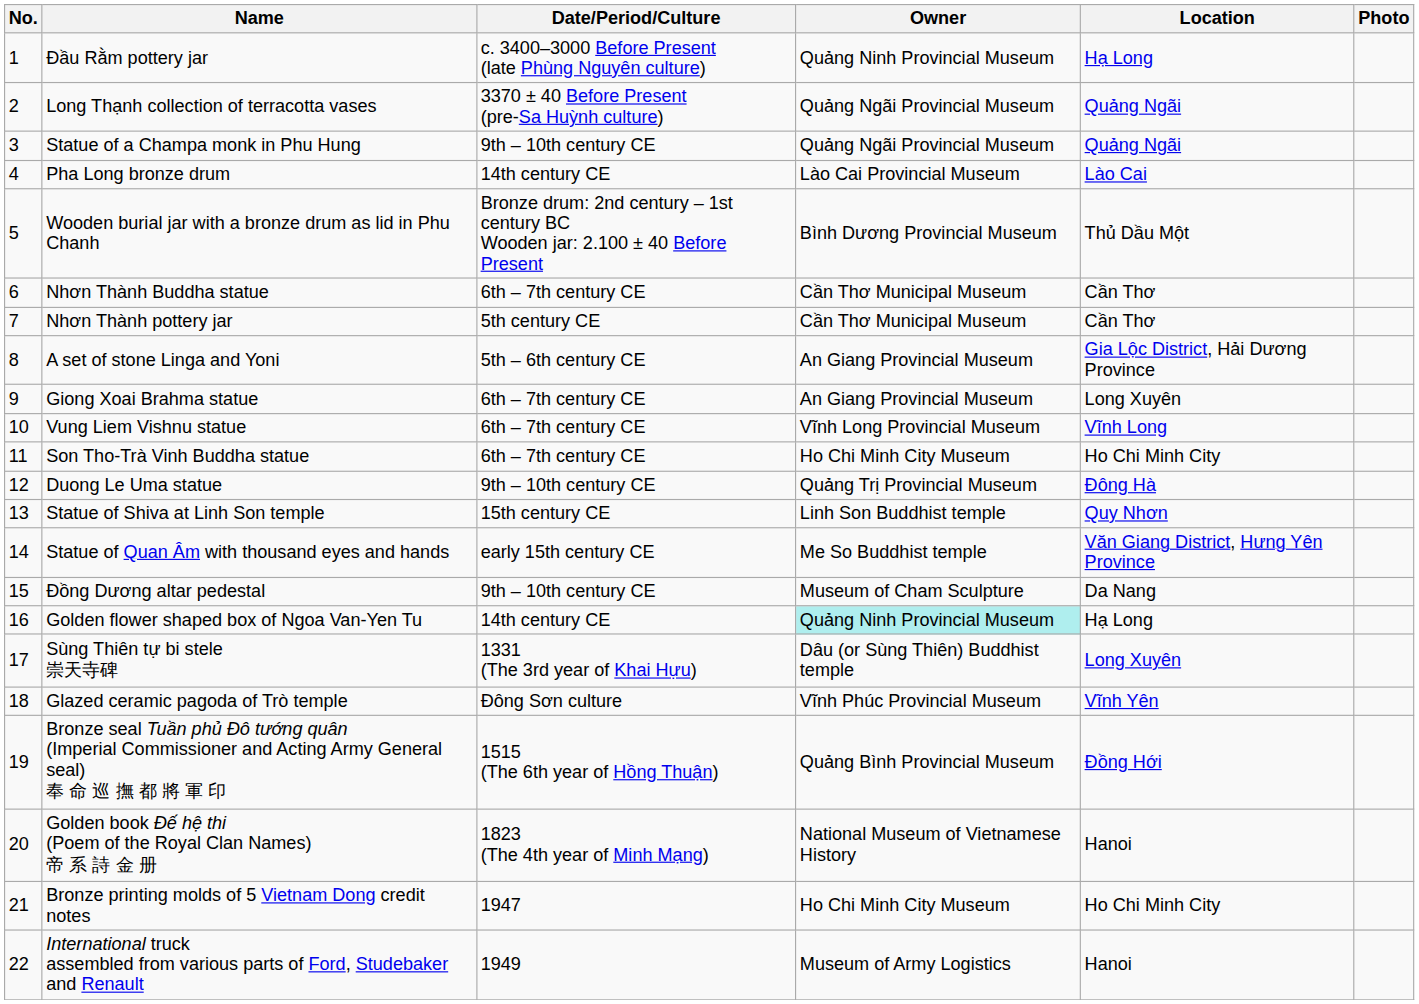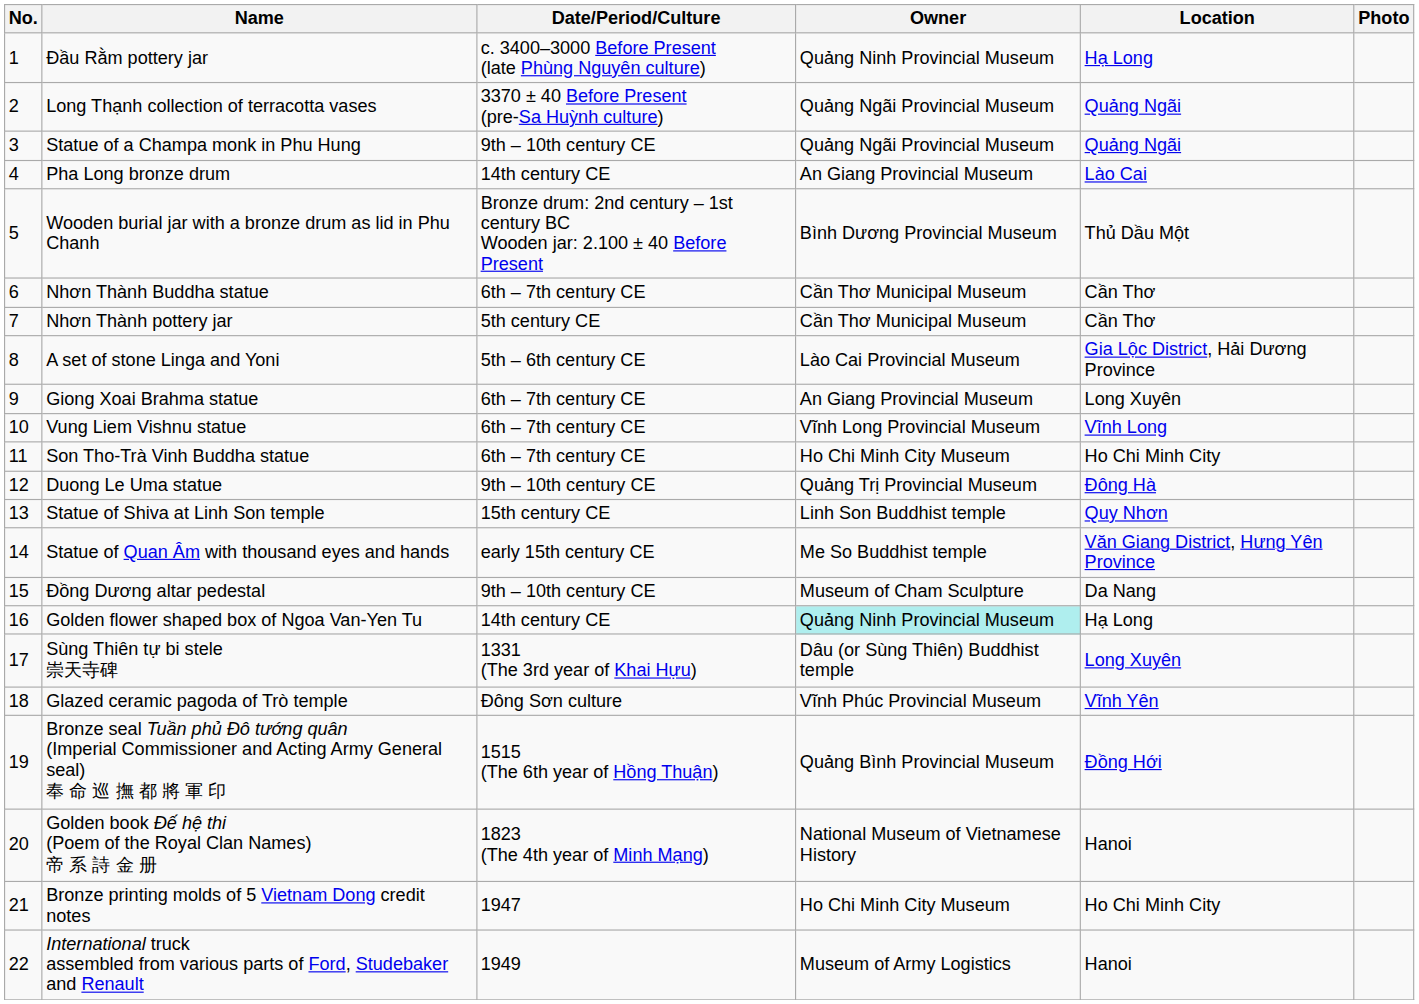Pha Long bronze drum | Owner: Lào Cai Provincial Museum -> An Giang Provincial Museum
A set of stone Linga and Yoni | Owner: An Giang Provincial Museum -> Lào Cai Provincial Museum
